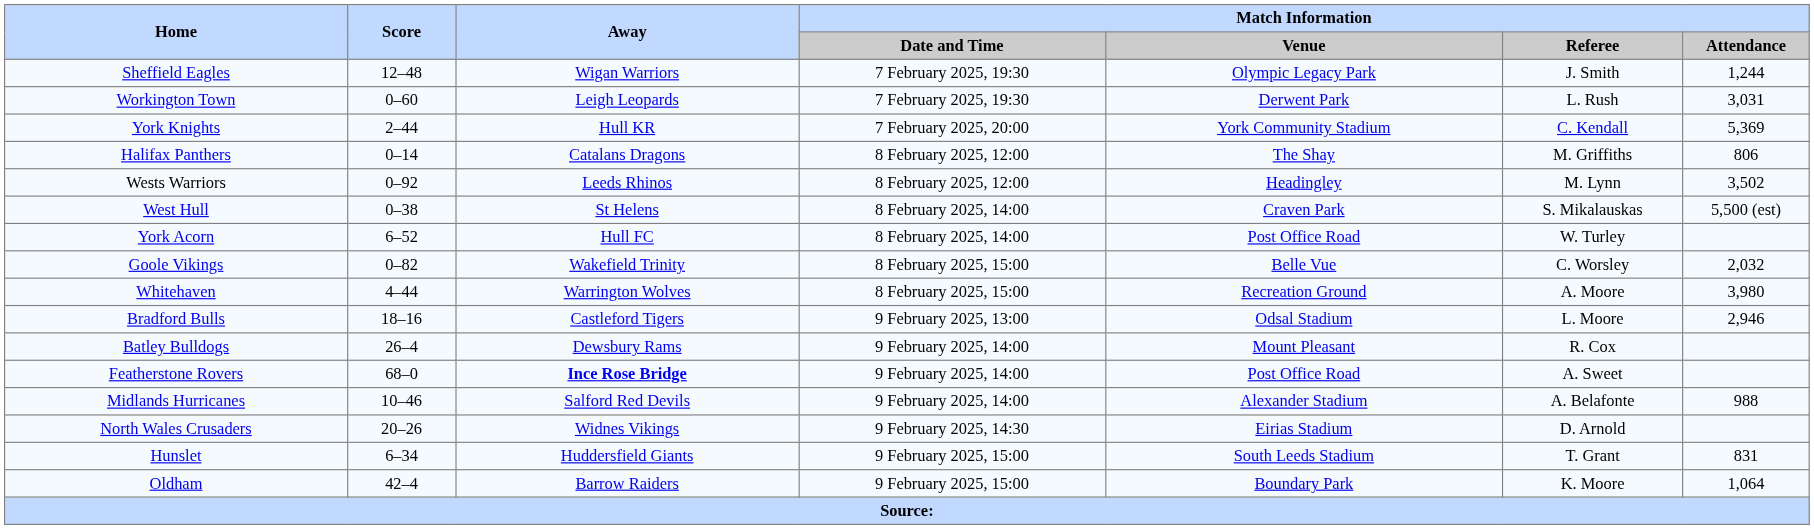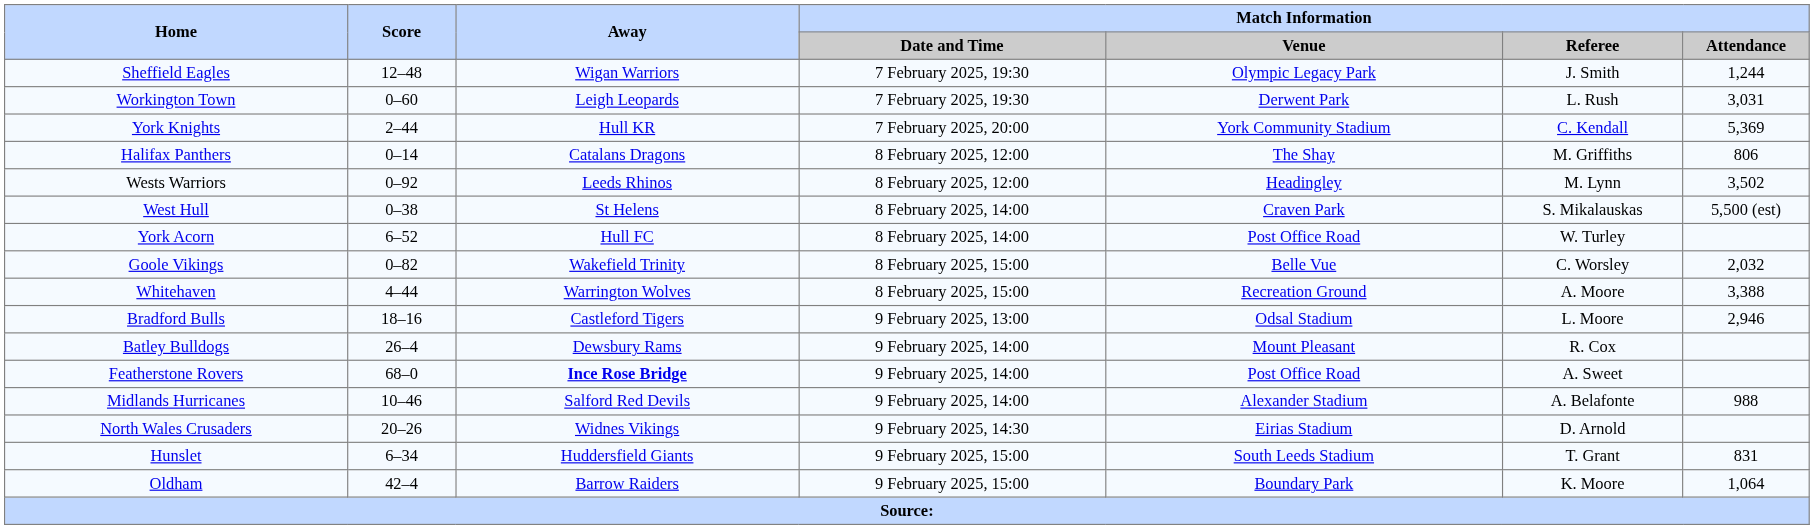Whitehaven | Match Information / Attendance: 3,980 -> 3,388
